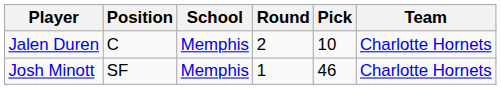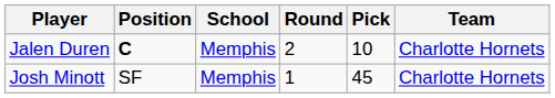Jalen Duren | Position: normal -> bold
Josh Minott | Pick: 46 -> 45
